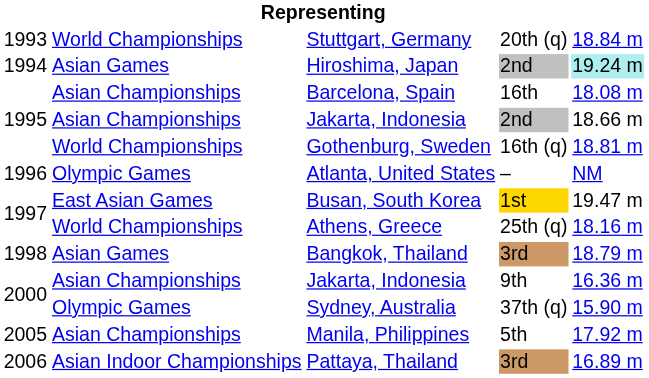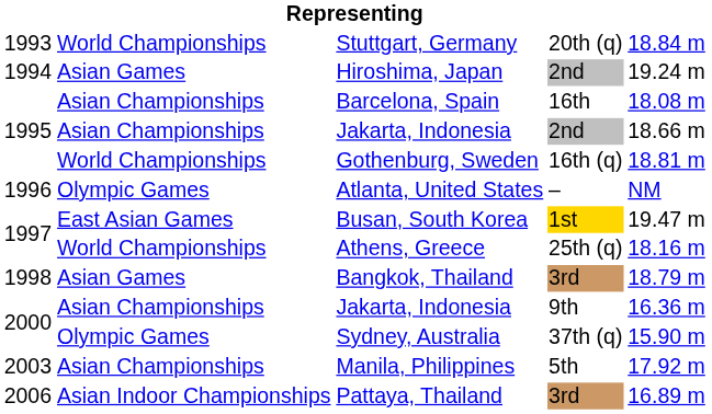Hiroshima, Japan | column 5: paleturquoise background -> no background
Manila, Philippines | column 1: 2005 -> 2003
